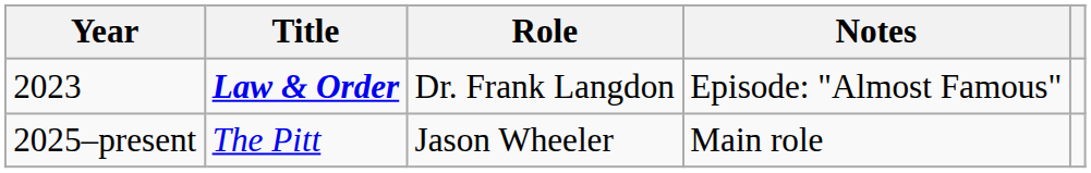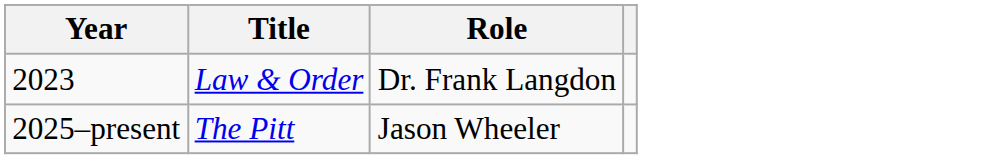- column: Notes | Episode: "Almost Famous" | Main role
2023 | Title: bold -> normal
